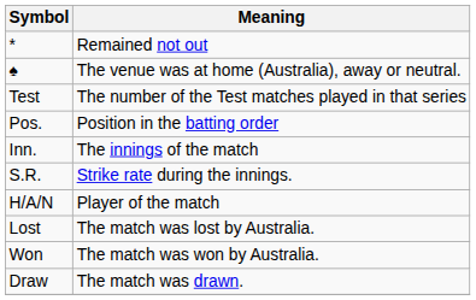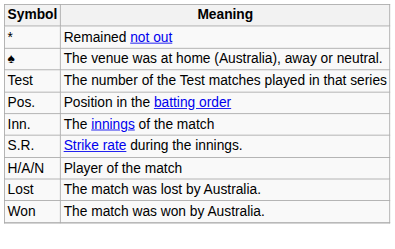- row: Draw | The match was drawn.
